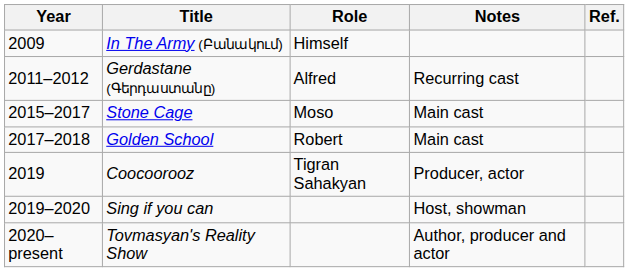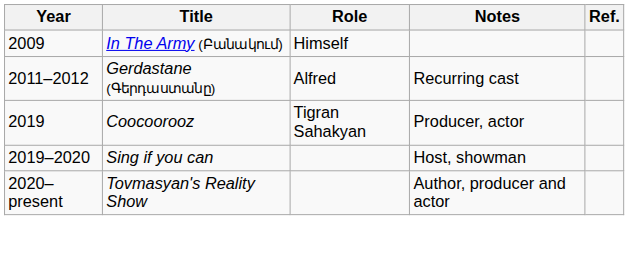- row: 2015–2017 | Stone Cage | Moso | Main cast
- row: 2017–2018 | Golden School | Robert | Main cast
